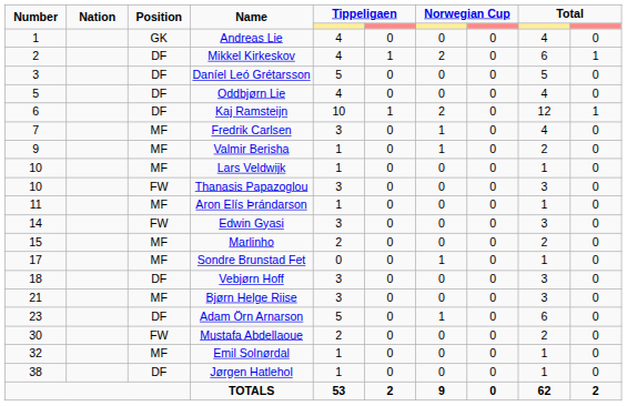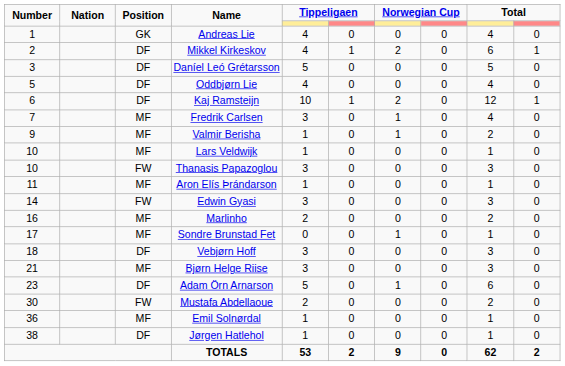Marlinho | Number: 15 -> 16
Emil Solnørdal | Number: 32 -> 36
